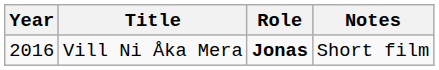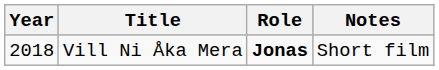Vill Ni Åka Mera | Year: 2016 -> 2018
